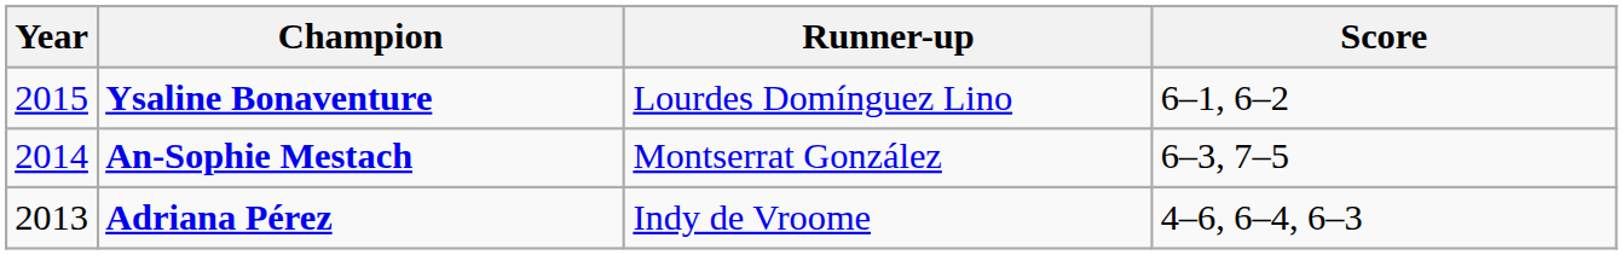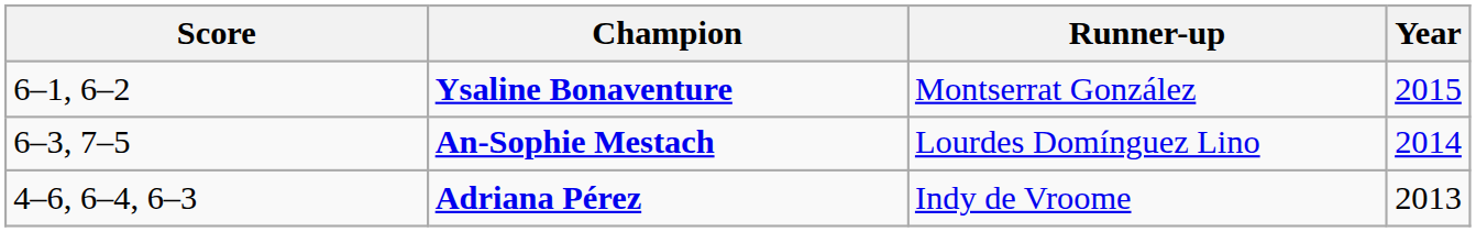columns swapped: Year <-> Score
Ysaline Bonaventure | Runner-up: Lourdes Domínguez Lino -> Montserrat González
An-Sophie Mestach | Runner-up: Montserrat González -> Lourdes Domínguez Lino
